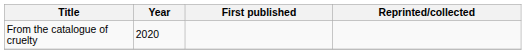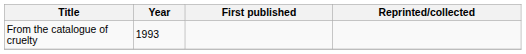From the catalogue of cruelty | Year: 2020 -> 1993
